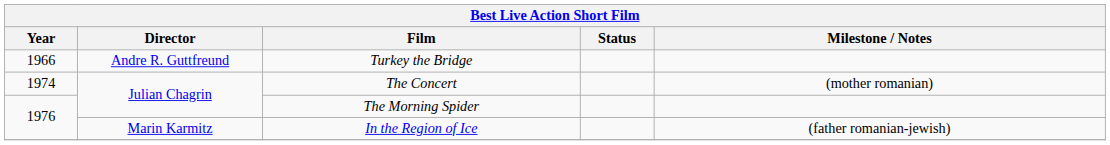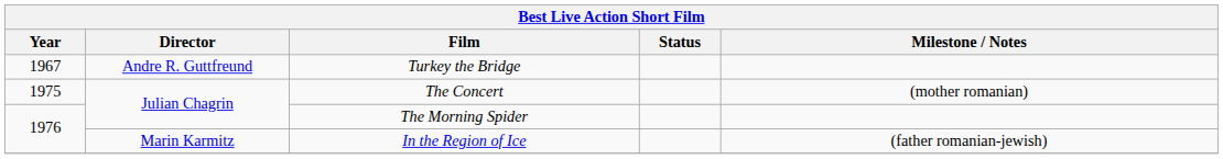Turkey the Bridge | Year: 1966 -> 1967
The Concert | Year: 1974 -> 1975
